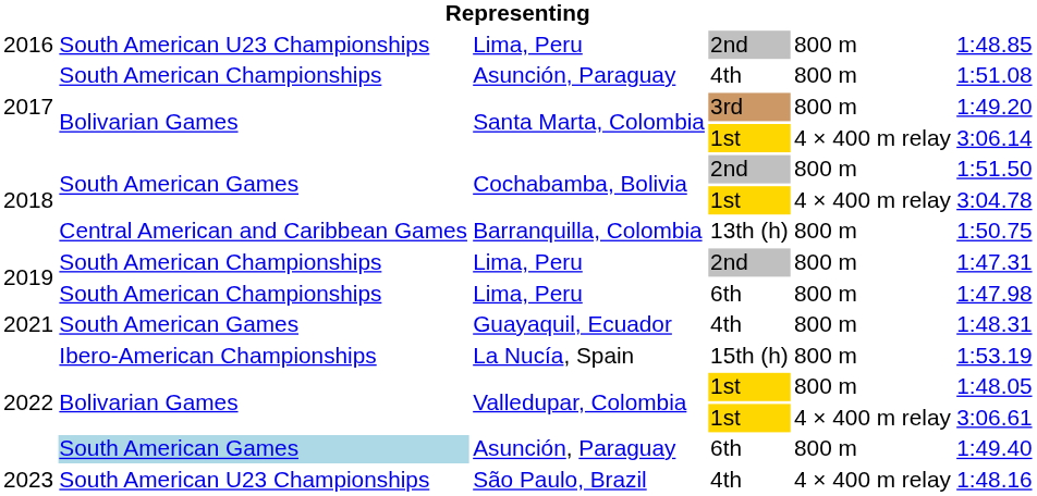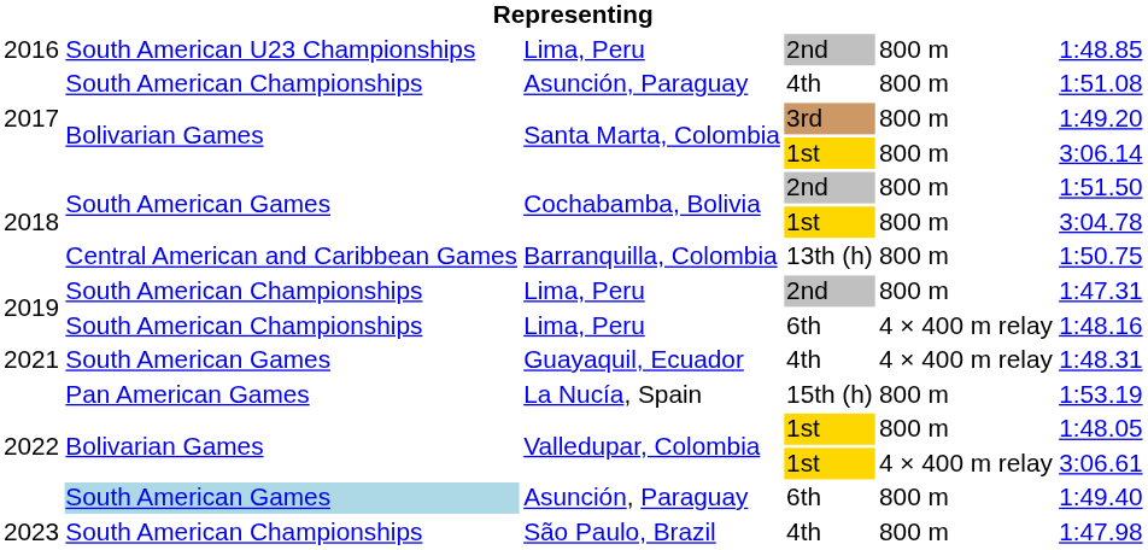Santa Marta, Colombia / 1st | column 5: 4 × 400 m relay -> 800 m
Cochabamba, Bolivia / 1st | column 5: 4 × 400 m relay -> 800 m
Lima, Peru / 6th | column 5: 800 m -> 4 × 400 m relay
Lima, Peru / 6th | column 6: 1:47.98 -> 1:48.16
Guayaquil, Ecuador | column 5: 800 m -> 4 × 400 m relay
La Nucía, Spain | column 2: Ibero-American Championships -> Pan American Games
São Paulo, Brazil | column 2: South American U23 Championships -> South American Championships
São Paulo, Brazil | column 5: 4 × 400 m relay -> 800 m
São Paulo, Brazil | column 6: 1:48.16 -> 1:47.98
